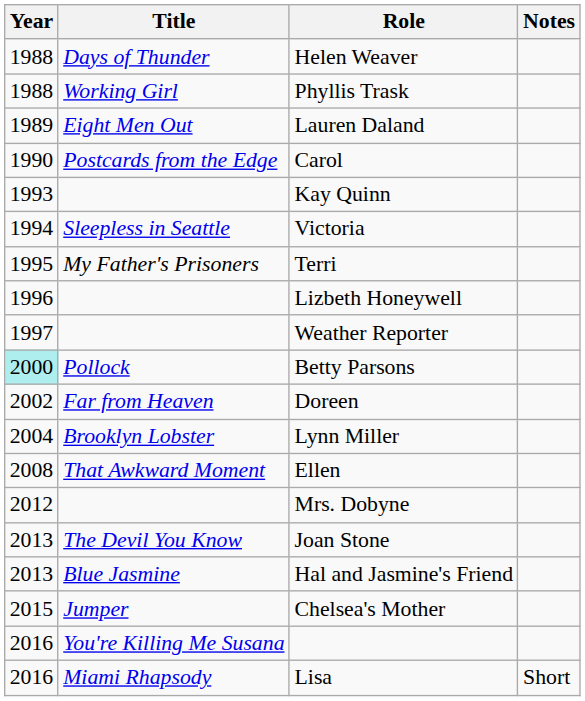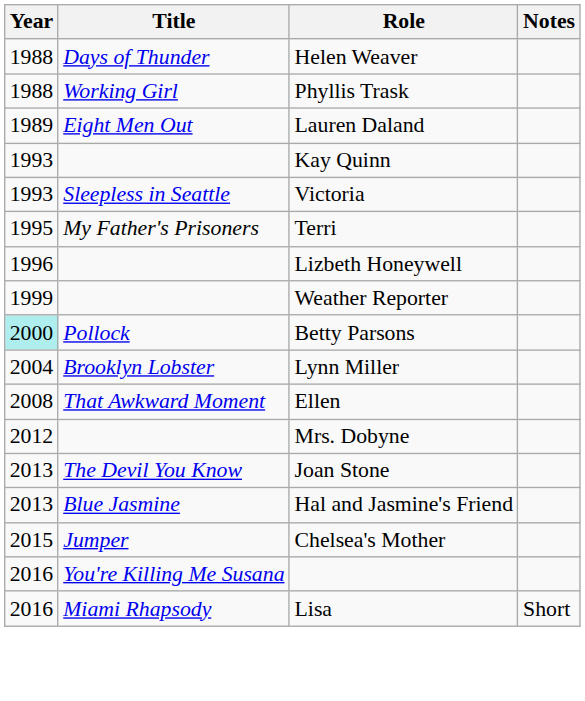- row: 1990 | Postcards from the Edge | Carol
Victoria | Year: 1994 -> 1993
Weather Reporter | Year: 1997 -> 1999
- row: 2002 | Far from Heaven | Doreen
